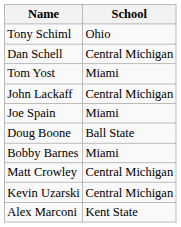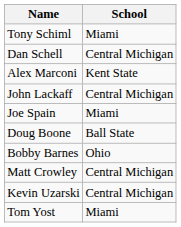Tony Schiml | School: Ohio -> Miami
rows swapped: Alex Marconi <-> Tom Yost
Bobby Barnes | School: Miami -> Ohio
